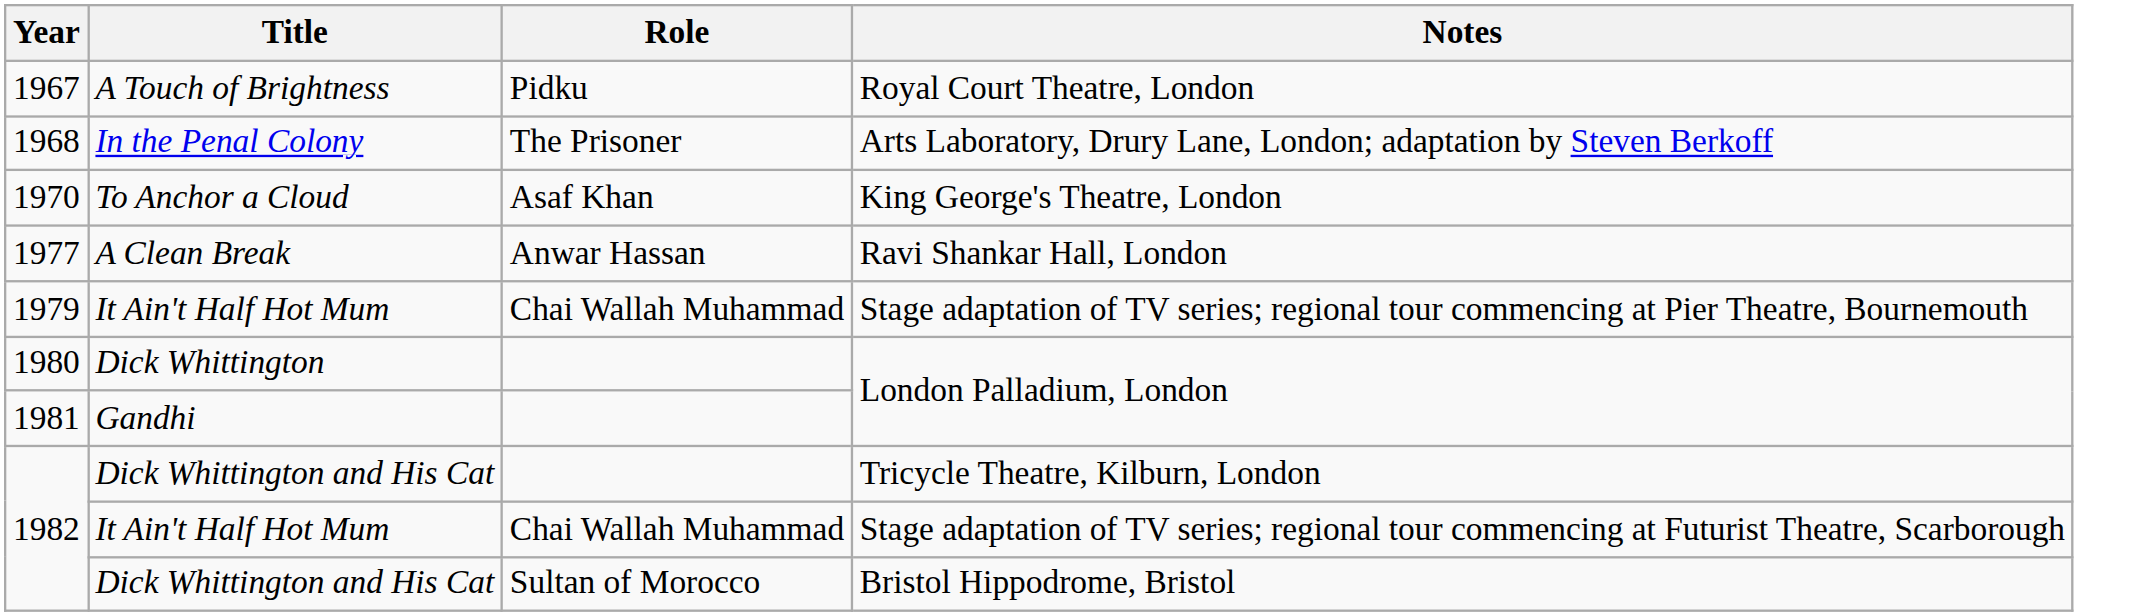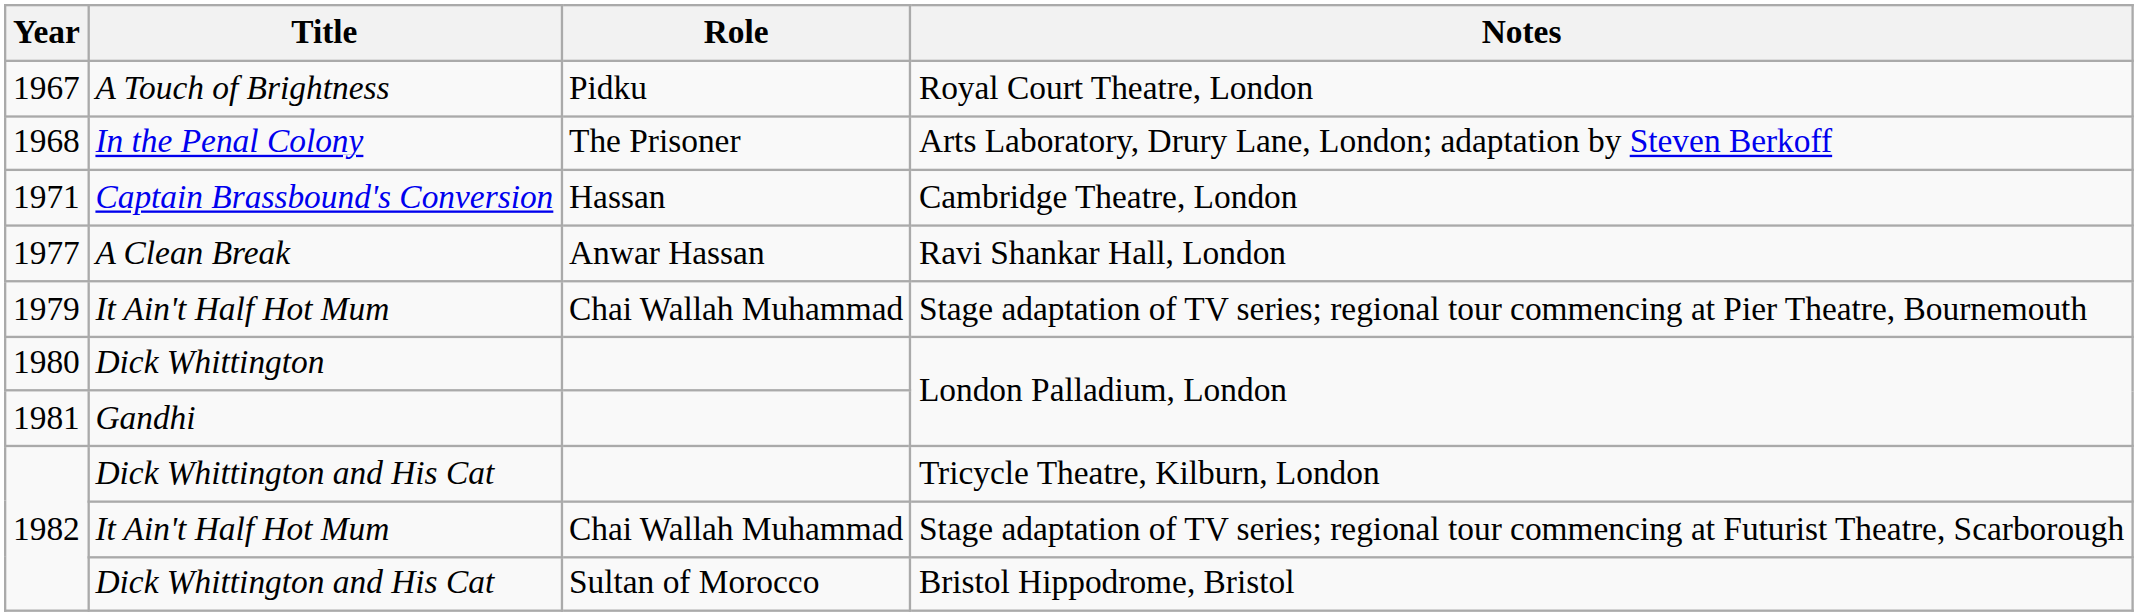- row: 1970 | To Anchor a Cloud | Asaf Khan | King George's Theatre, London
+ row: 1971 | Captain Brassbound's Conversion | Hassan | Cambridge Theatre, London
